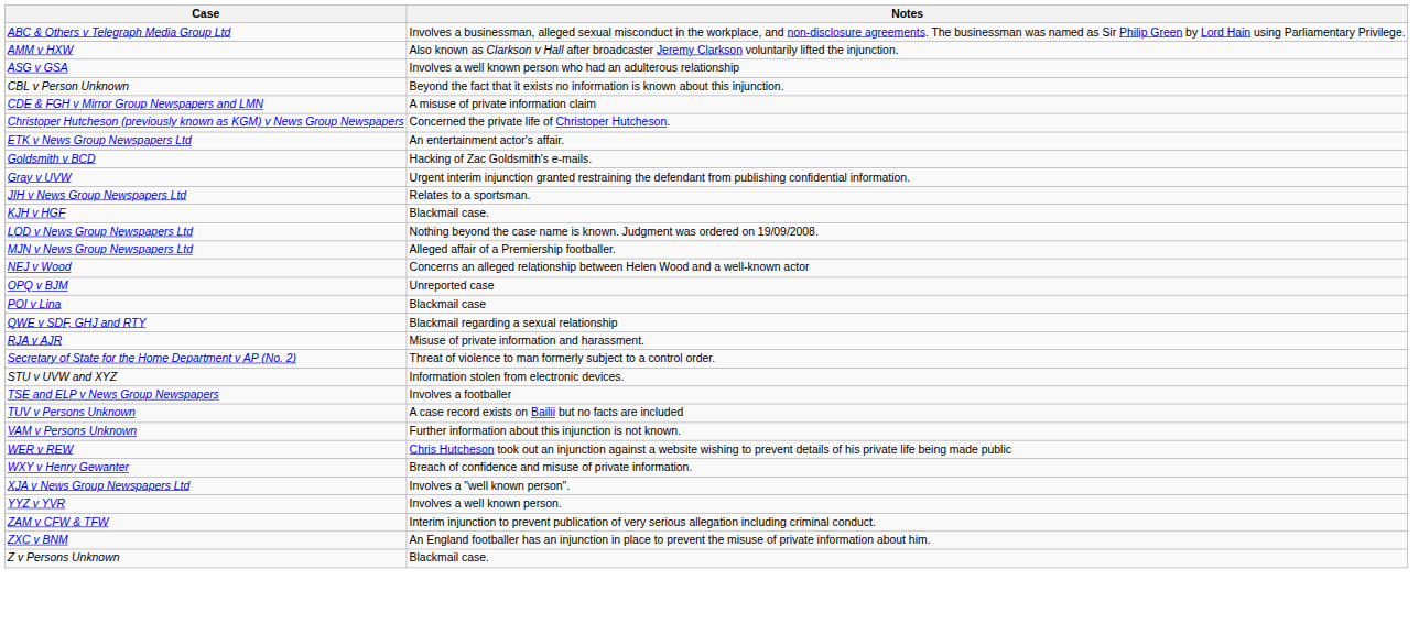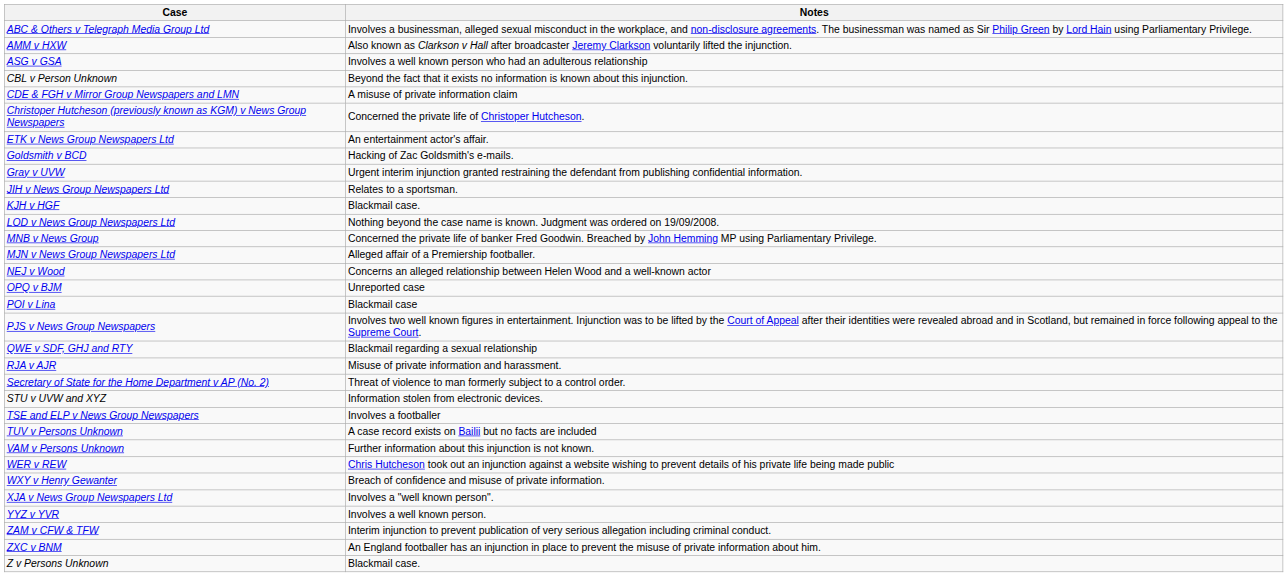+ row: MNB v News Group | Concerned the private life of banker Fred Goodwin. Breached by John Hemming MP using Parliamentary Privilege.
+ row: PJS v News Group Newspapers | Involves two well known figures in entertainment. Injunction was to be lifted by the Court of Appeal after their identities were revealed abroad and in Scotland, but remained in force following appeal to the Supreme Court.
